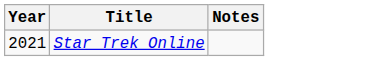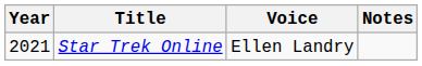+ column: Voice | Ellen Landry
